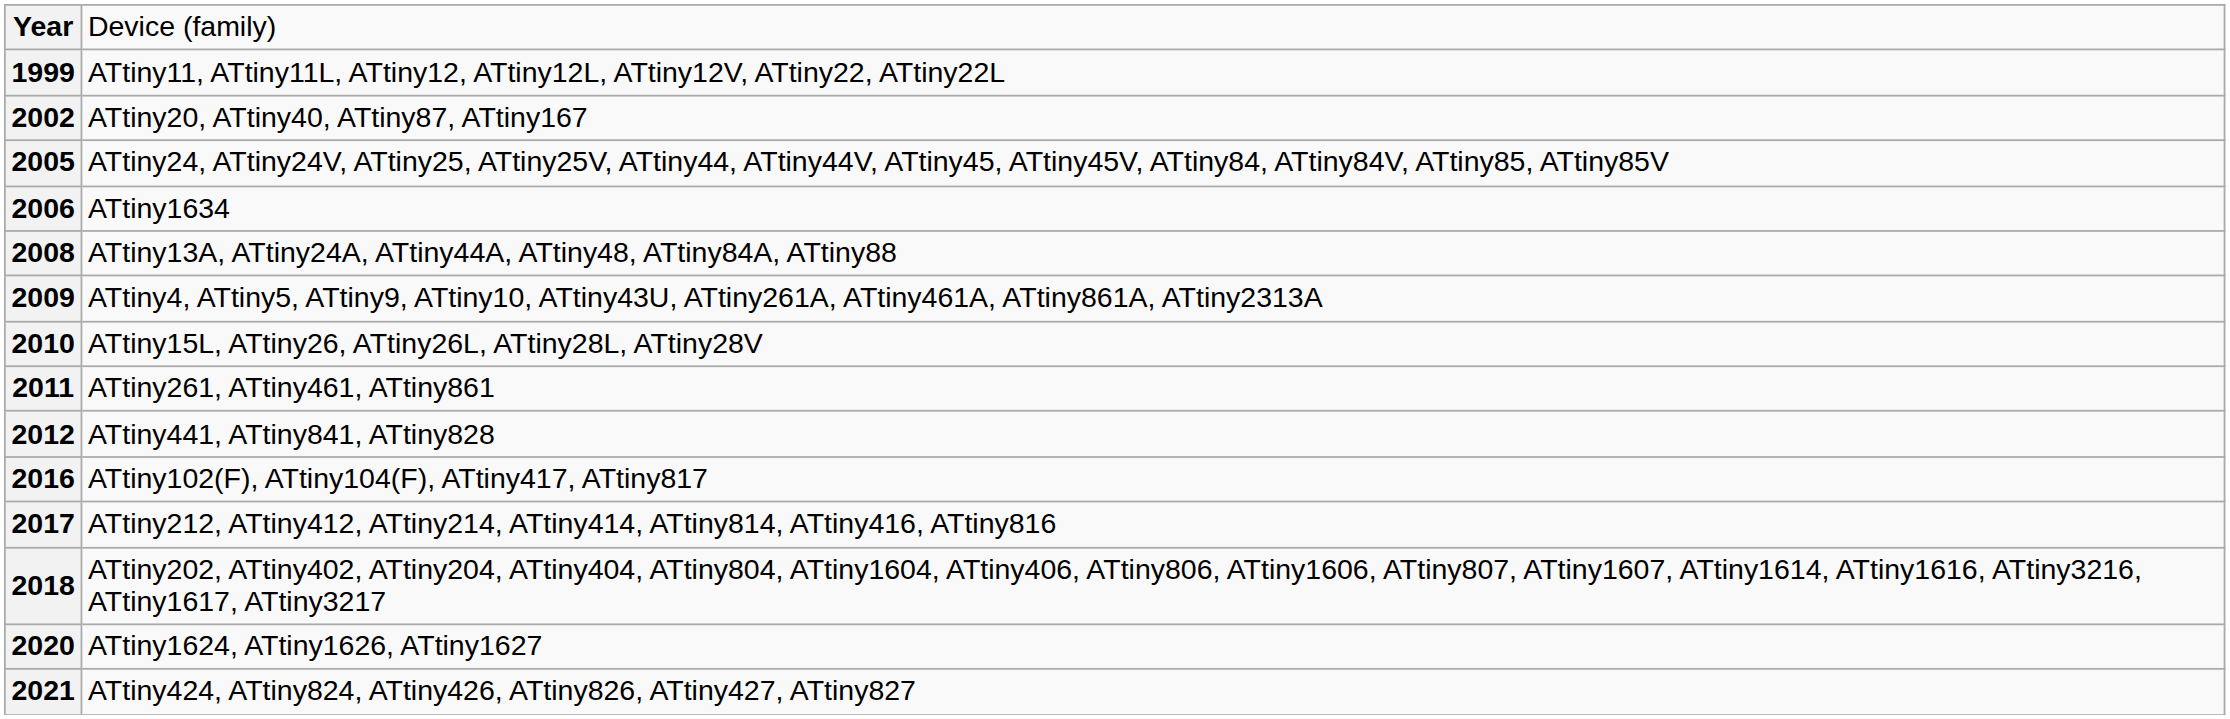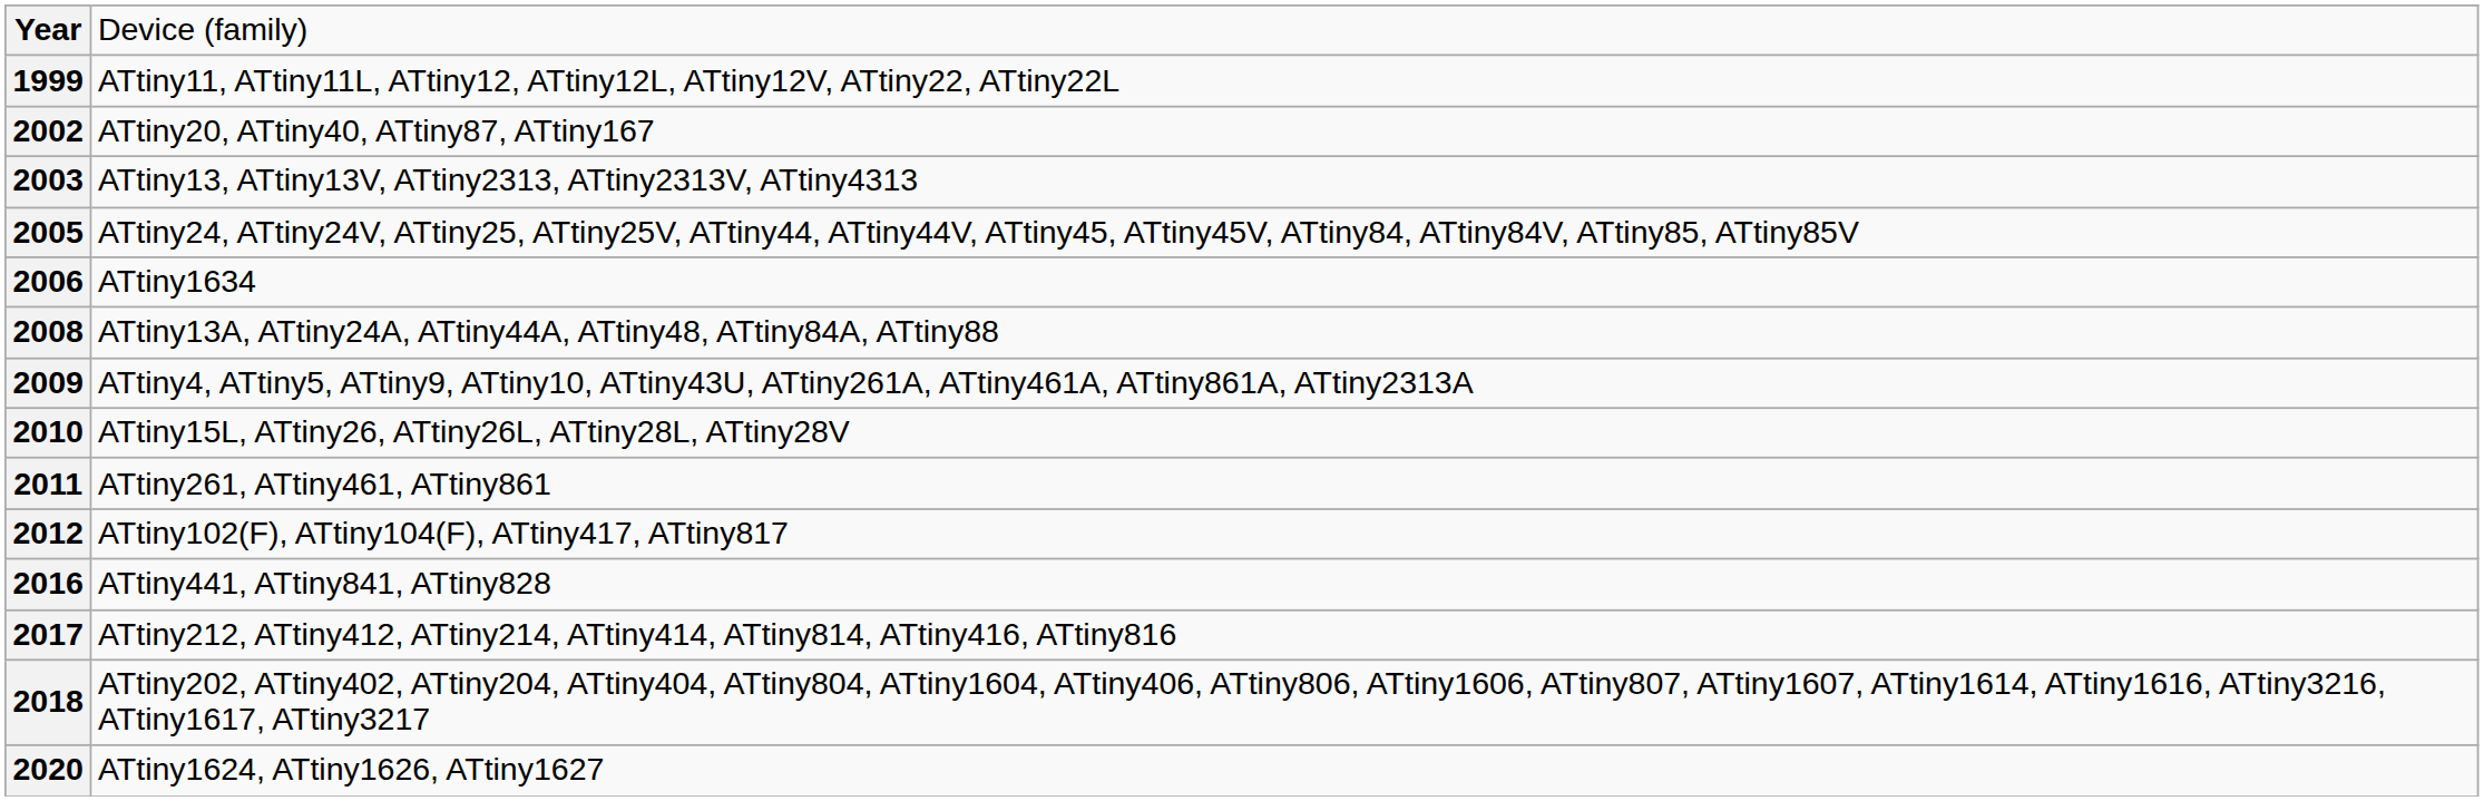+ row: 2003 | ATtiny13, ATtiny13V, ATtiny2313, ATtiny2313V, ATtiny4313
2012 | column 2: ATtiny441, ATtiny841, ATtiny828 -> ATtiny102(F), ATtiny104(F), ATtiny417, ATtiny817
2016 | column 2: ATtiny102(F), ATtiny104(F), ATtiny417, ATtiny817 -> ATtiny441, ATtiny841, ATtiny828
- row: 2021 | ATtiny424, ATtiny824, ATtiny426, ATtiny826, ATtiny427, ATtiny827
